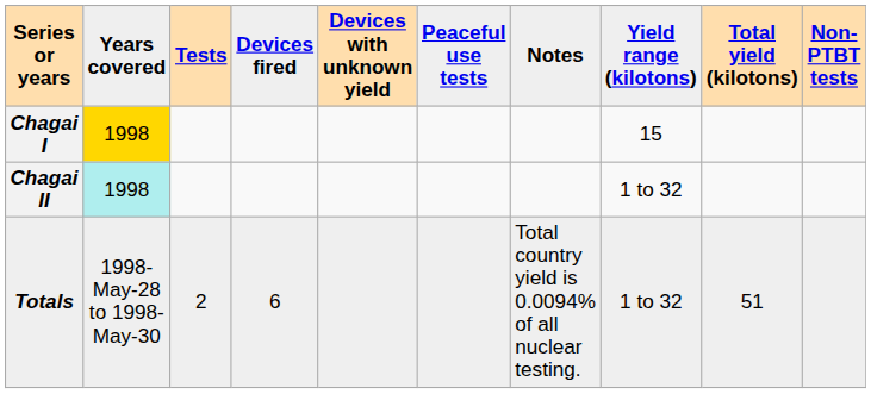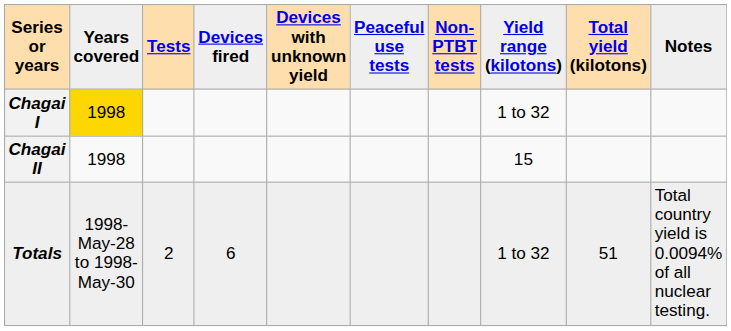columns swapped: Non-PTBT tests <-> Notes
Chagai I | Yield range (kilotons): 15 -> 1 to 32
Chagai II | Years covered: paleturquoise background -> no background
Chagai II | Yield range (kilotons): 1 to 32 -> 15
